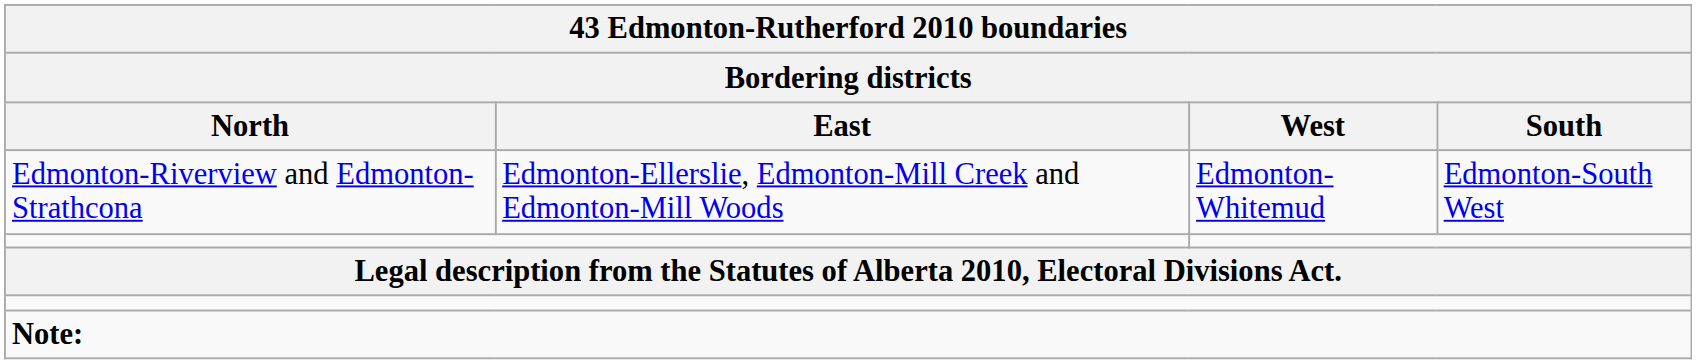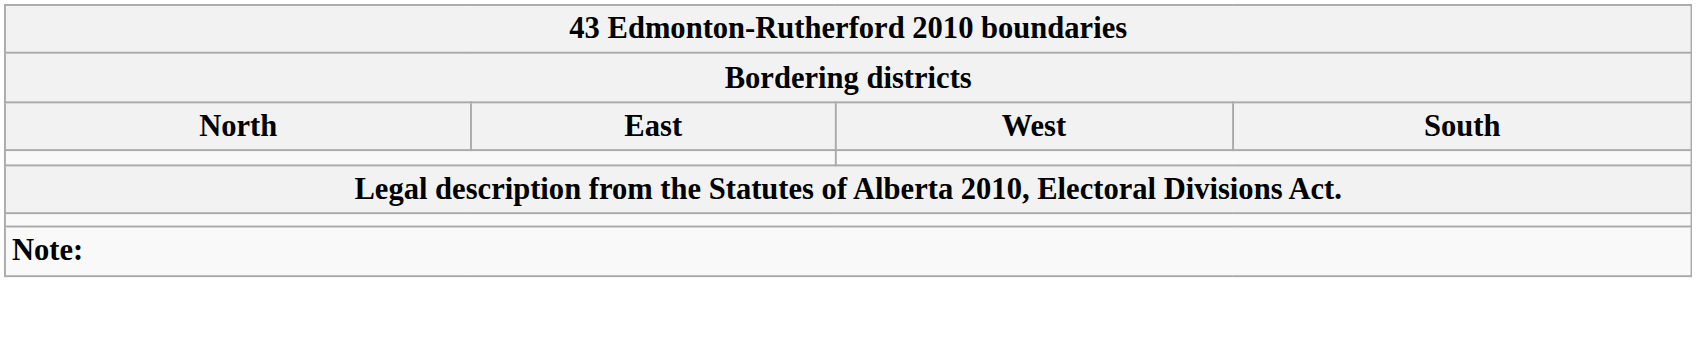- row: Edmonton-Riverview and Edmonton-Strathcona | Edmonton-Ellerslie, Edmonton-Mill Creek and Edmonton-Mill Woods | Edmonton-Whitemud | Edmonton-South West
